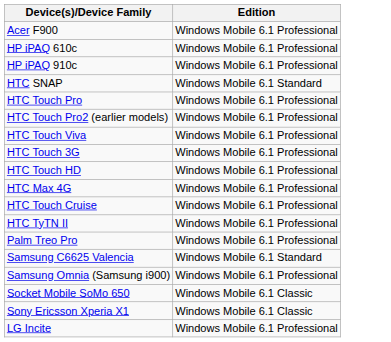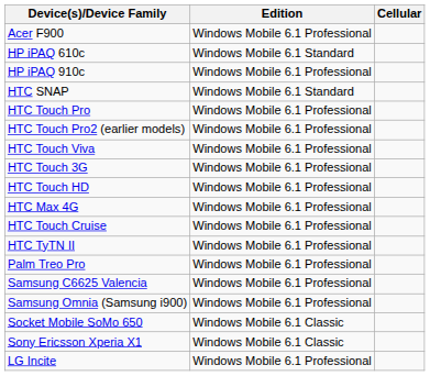+ column: Cellular
HP iPAQ 610c | Edition: Windows Mobile 6.1 Professional -> Windows Mobile 6.1 Standard
Samsung C6625 Valencia | Edition: Windows Mobile 6.1 Standard -> Windows Mobile 6.1 Professional
